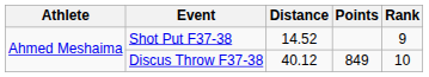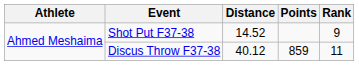Discus Throw F37-38 | Points: 849 -> 859
Discus Throw F37-38 | Rank: 10 -> 11
